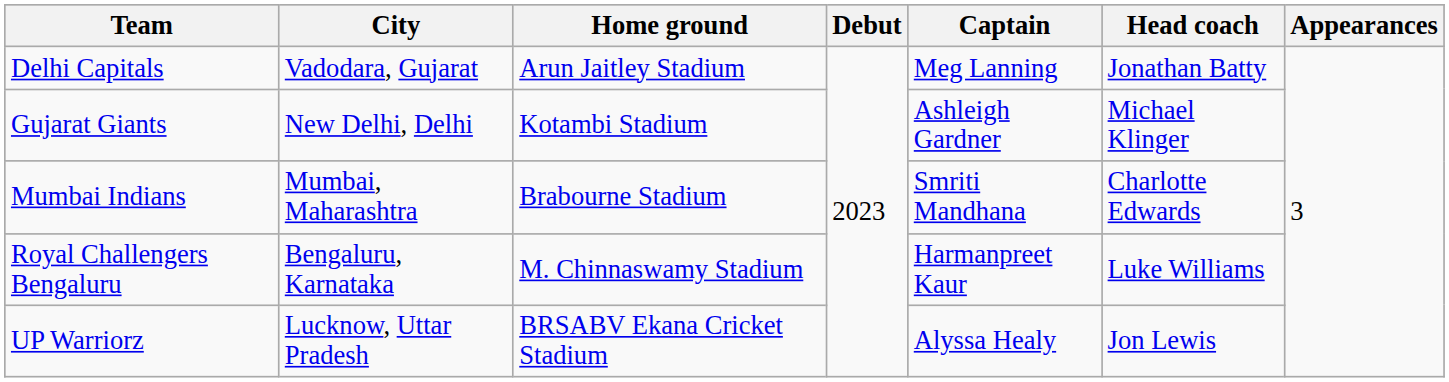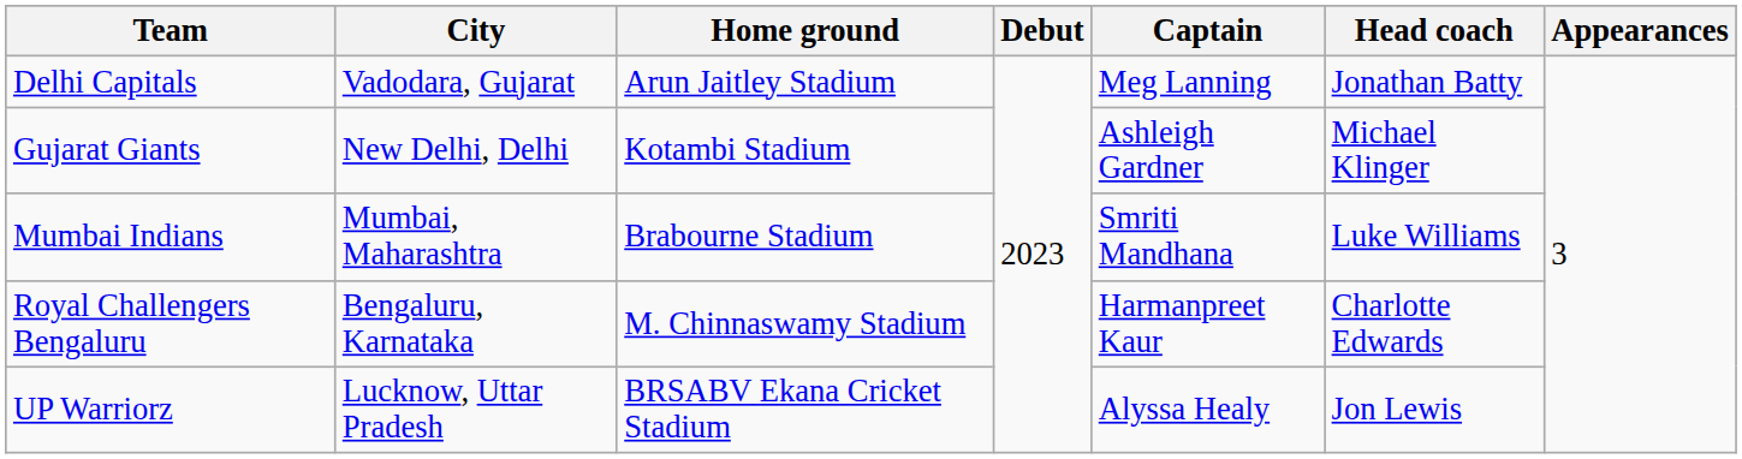Mumbai Indians | Head coach: Charlotte Edwards -> Luke Williams
Royal Challengers Bengaluru | Head coach: Luke Williams -> Charlotte Edwards
